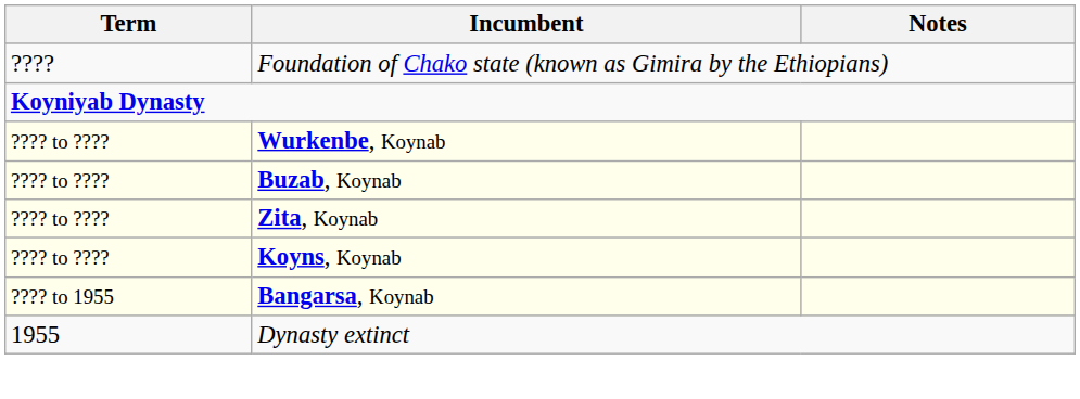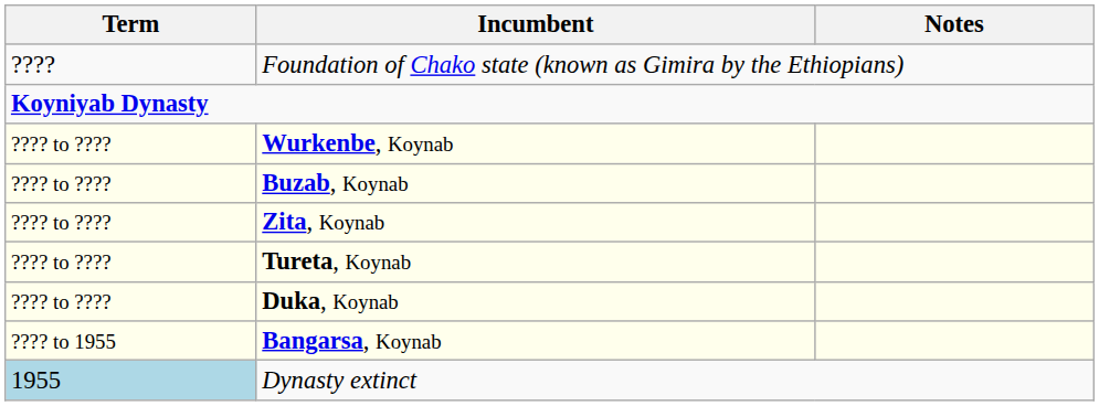+ row: ???? to ???? | Tureta, Koynab
- row: ???? to ???? | Koyns, Koynab
+ row: ???? to ???? | Duka, Koynab
Dynasty extinct | Term: no background -> lightblue background
